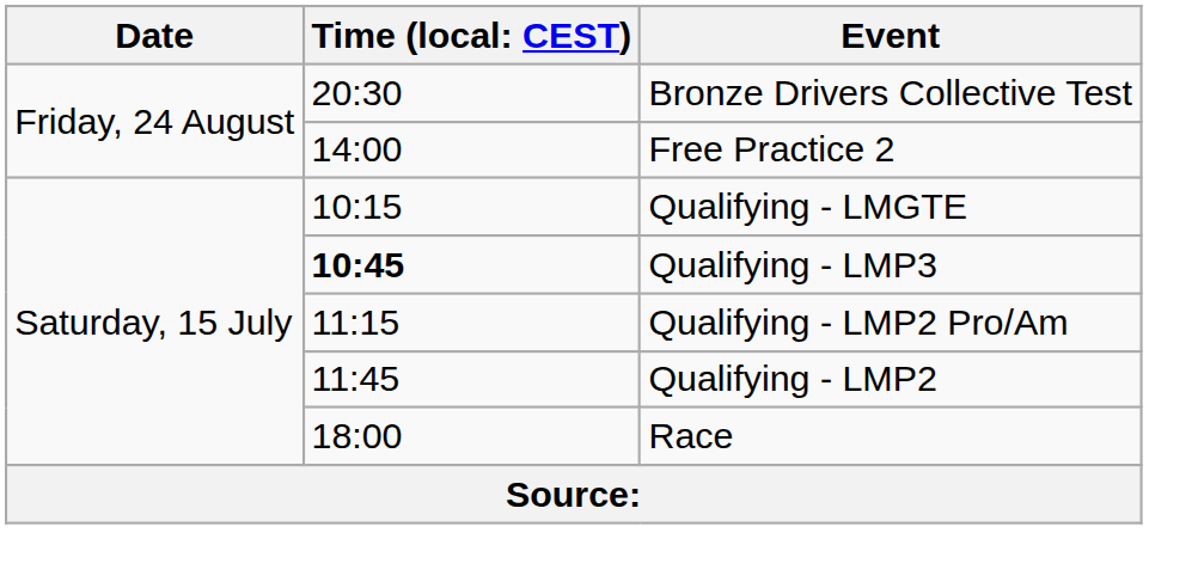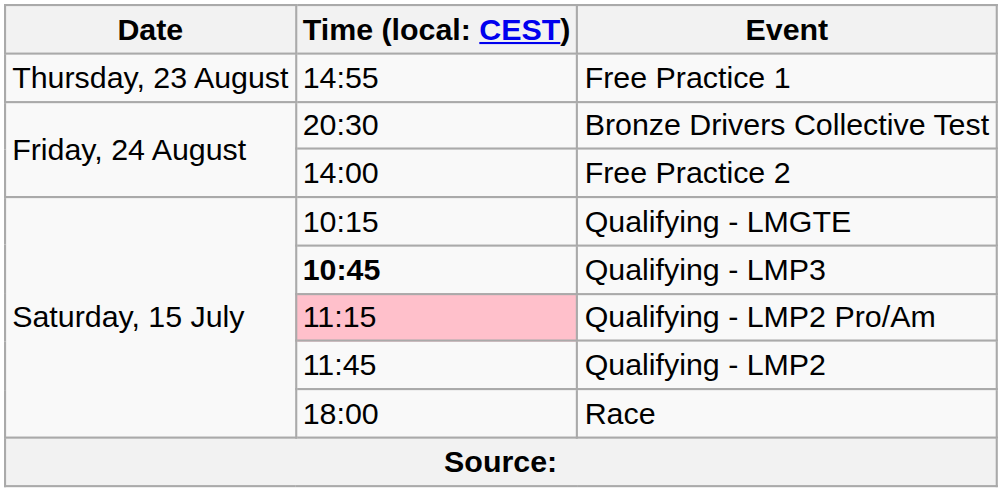+ row: Thursday, 23 August | 14:55 | Free Practice 1
Qualifying - LMP2 Pro/Am | column 2: no background -> pink background
